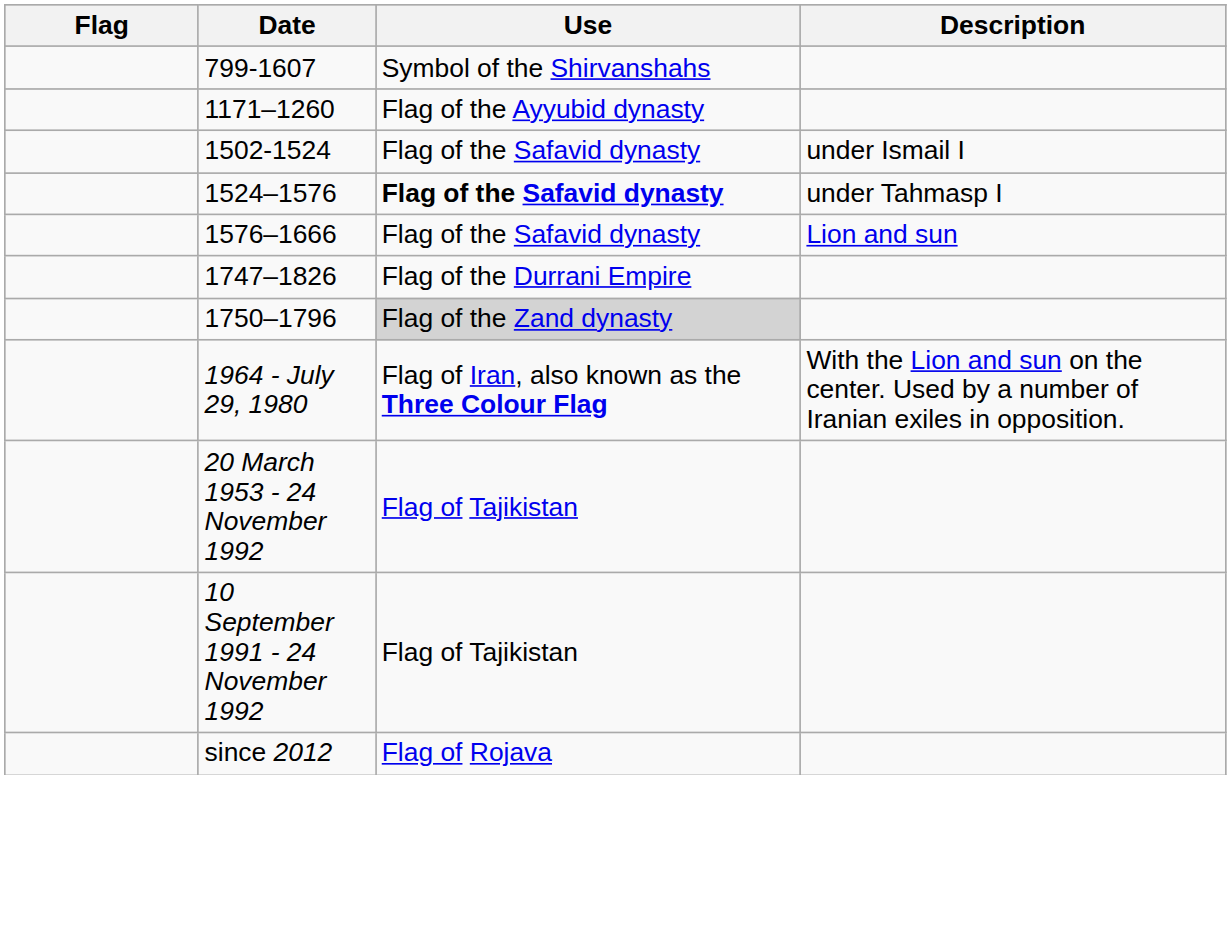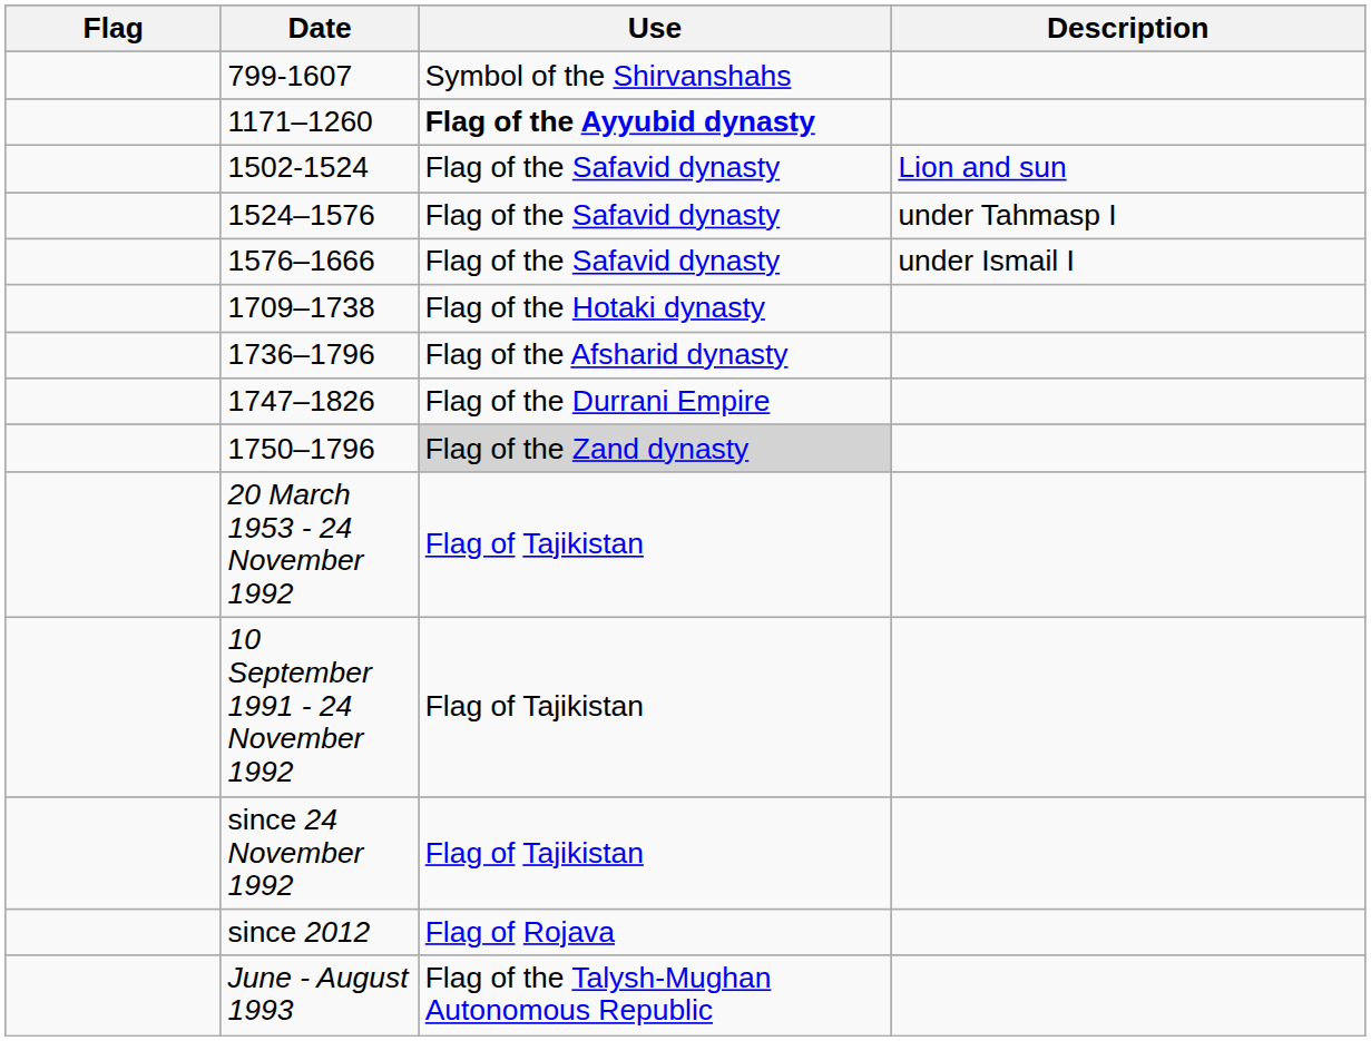1171–1260 | Use: normal -> bold
1502-1524 | Description: under Ismail I -> Lion and sun
1524–1576 | Use: bold -> normal
1576–1666 | Description: Lion and sun -> under Ismail I
+ row: 1709–1738 | Flag of the Hotaki dynasty
+ row: 1736–1796 | Flag of the Afsharid dynasty
- row: 1964 - July 29, 1980 | Flag of Iran, also known as the Three Colour Flag | With the Lion and sun on the center. Used by a number of Iranian exiles in opposition.
+ row: since 24 November 1992 | Flag of Tajikistan
+ row: June - August 1993 | Flag of the Talysh-Mughan Autonomous Republic
